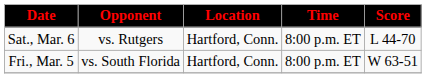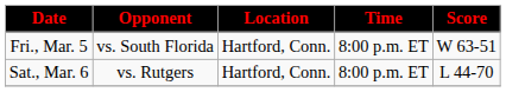rows swapped: Fri., Mar. 5 <-> Sat., Mar. 6
